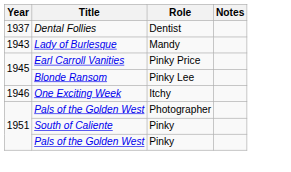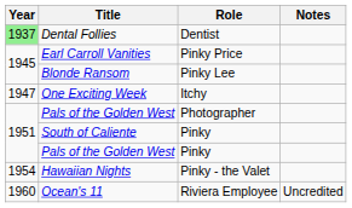Dental Follies | Year: no background -> lightgreen background
- row: 1943 | Lady of Burlesque | Mandy
One Exciting Week | Year: 1946 -> 1947
+ row: 1954 | Hawaiian Nights | Pinky - the Valet
+ row: 1960 | Ocean's 11 | Riviera Employee | Uncredited
